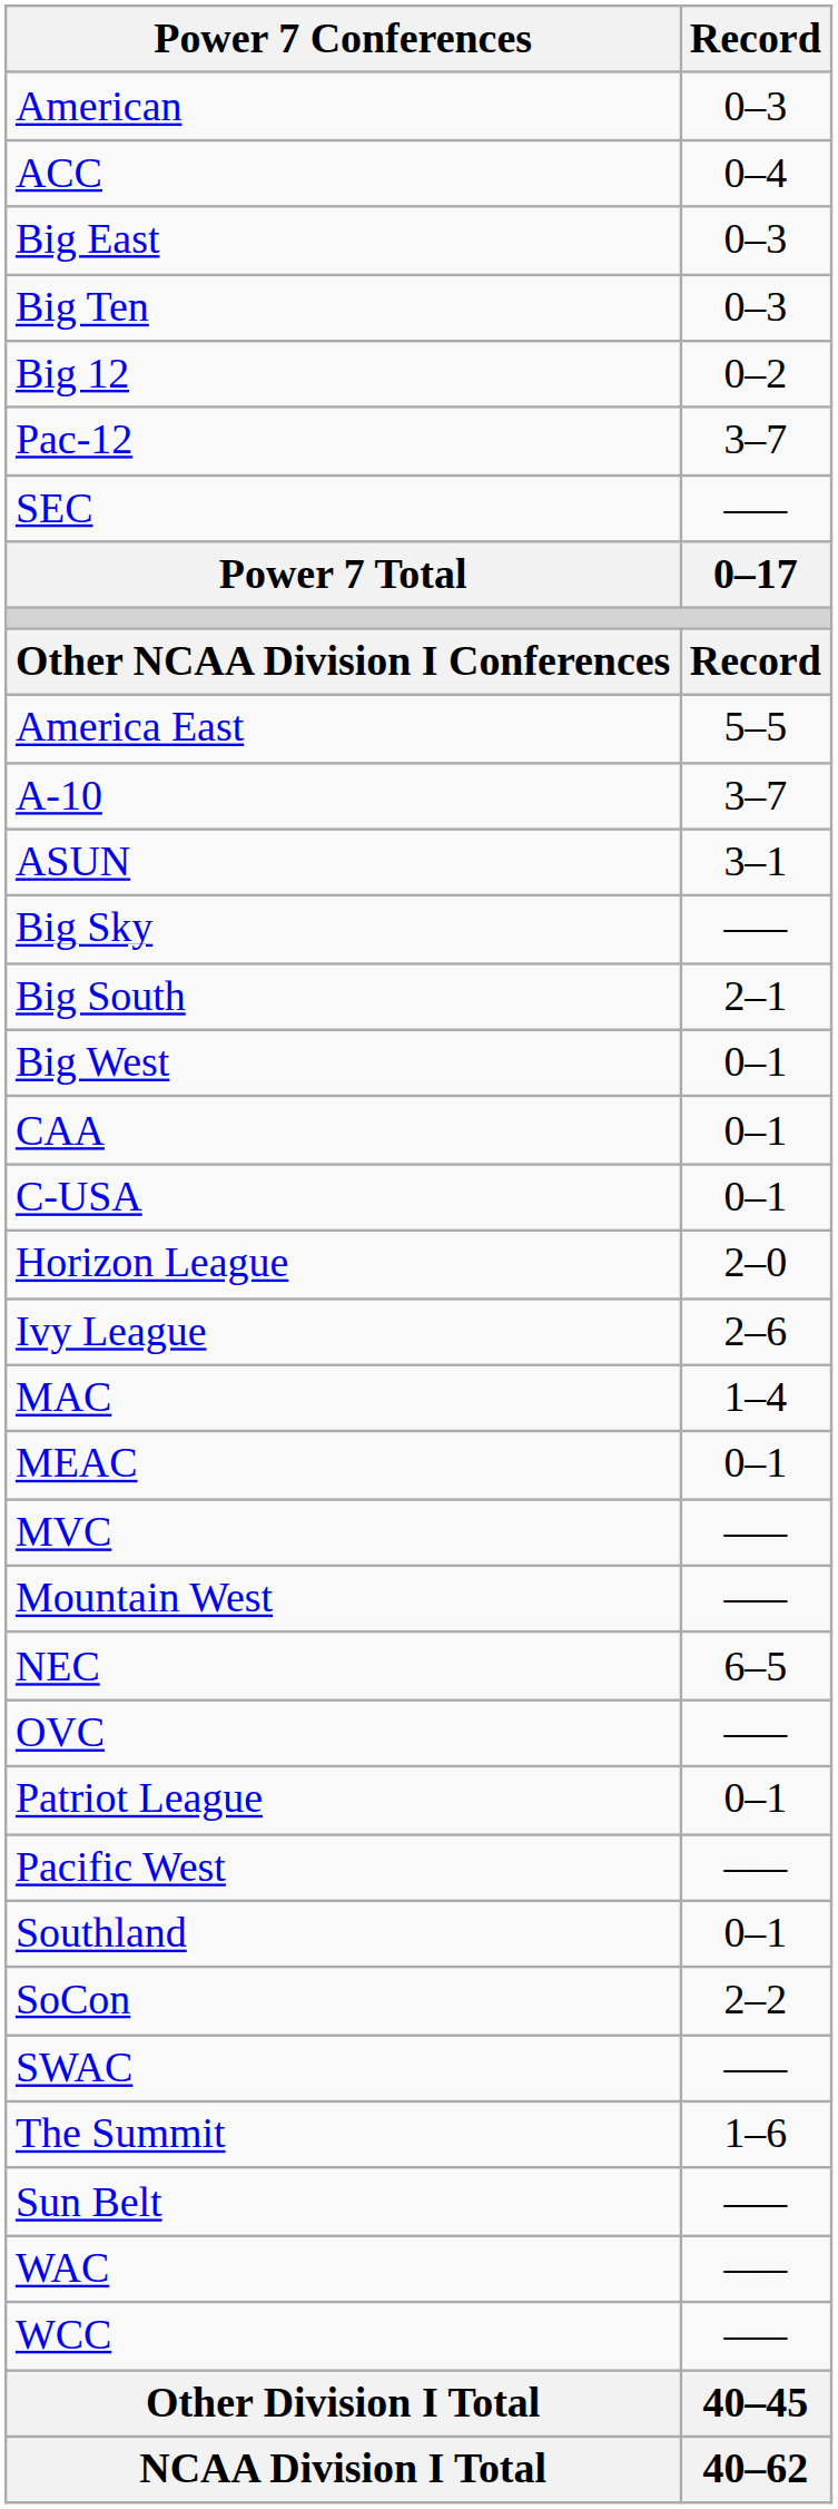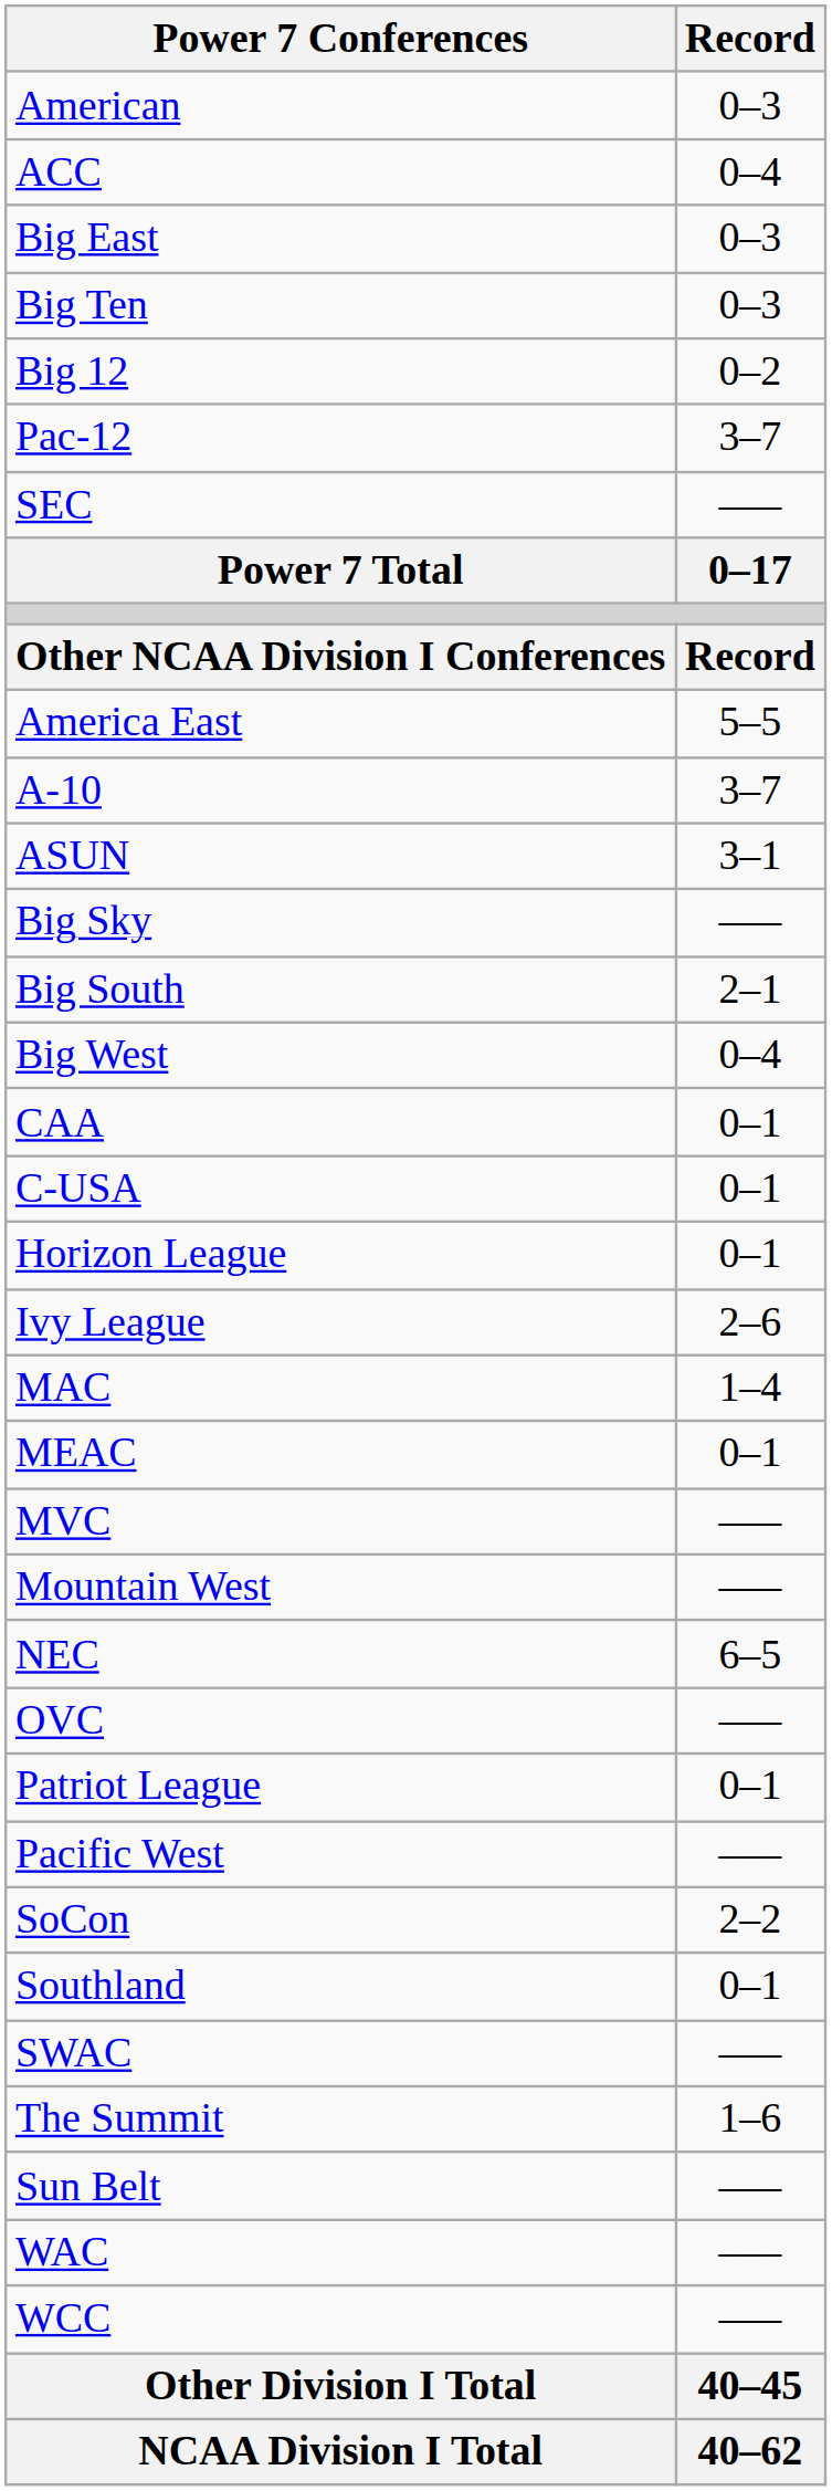Big West | Record: 0–1 -> 0–4
Horizon League | Record: 2–0 -> 0–1
rows swapped: SoCon <-> Southland
